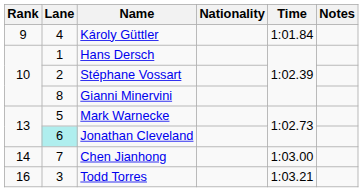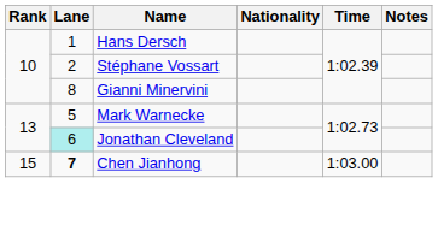- row: 9 | 4 | Károly Güttler | 1:01.84
Chen Jianhong | Rank: 14 -> 15
Chen Jianhong | Lane: normal -> bold
- row: 16 | 3 | Todd Torres | 1:03.21
